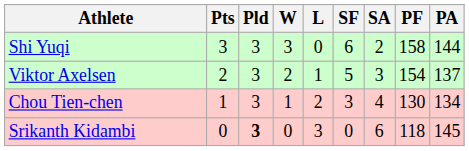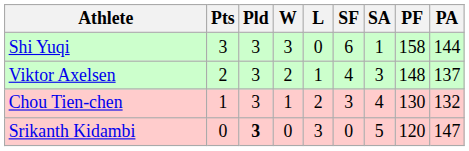Shi Yuqi | SA: 2 -> 1
Viktor Axelsen | SF: 5 -> 4
Viktor Axelsen | PF: 154 -> 148
Chou Tien-chen | PA: 134 -> 132
Srikanth Kidambi | SA: 6 -> 5
Srikanth Kidambi | PF: 118 -> 120
Srikanth Kidambi | PA: 145 -> 147
